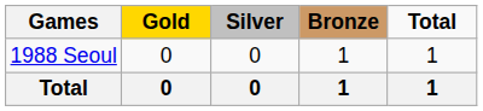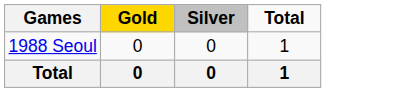- column: Bronze | 1 | 1
